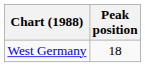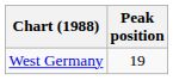West Germany | Peak position: 18 -> 19
